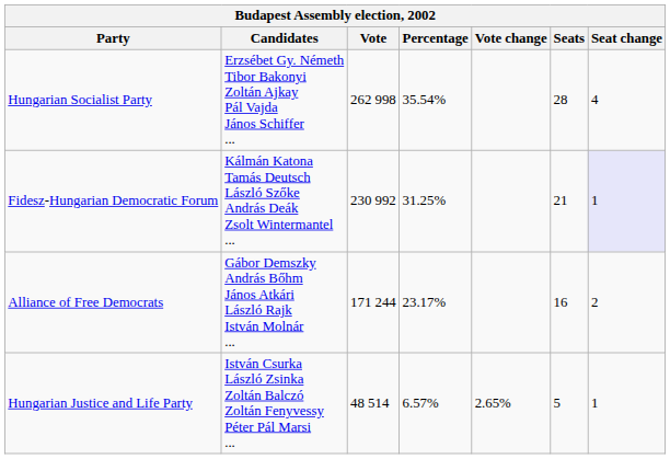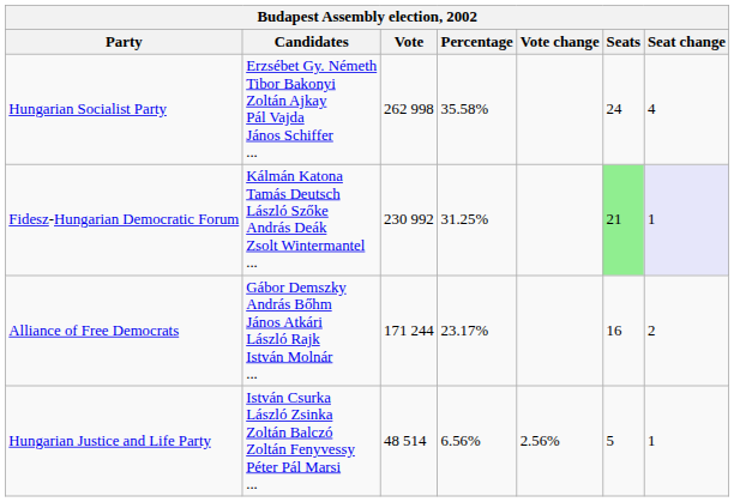Hungarian Socialist Party | Percentage: 35.54% -> 35.58%
Hungarian Socialist Party | Seats: 28 -> 24
Fidesz-Hungarian Democratic Forum | Seats: no background -> lightgreen background
Hungarian Justice and Life Party | Percentage: 6.57% -> 6.56%
Hungarian Justice and Life Party | Vote change: 2.65% -> 2.56%
